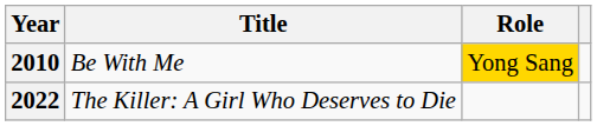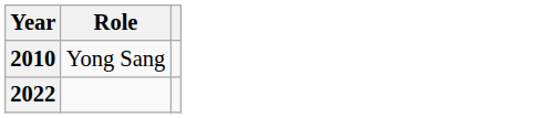- column: Title | Be With Me | The Killer: A Girl Who Deserves to Die
2010 | Role: gold background -> no background
